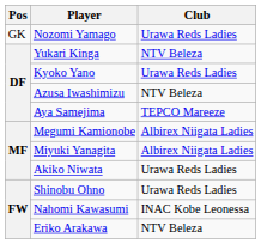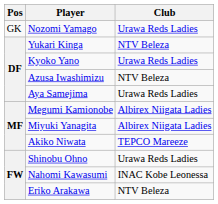Aya Samejima | Club: TEPCO Mareeze -> Urawa Reds Ladies
Akiko Niwata | Club: Urawa Reds Ladies -> TEPCO Mareeze
